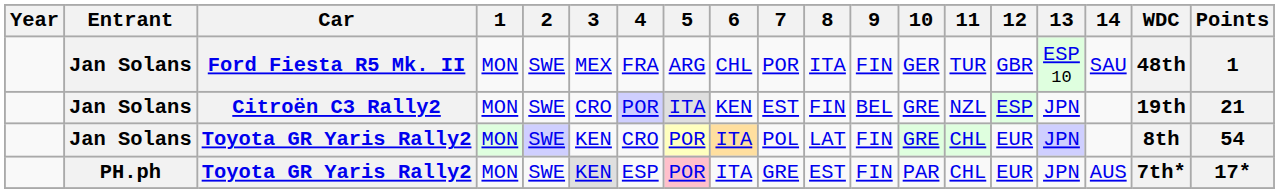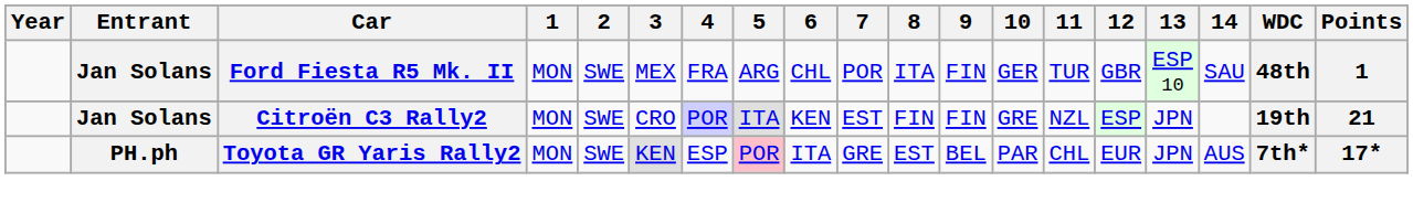Citroën C3 Rally2 | 9: BEL -> FIN
- row: Jan Solans | Toyota GR Yaris Rally2 | MON | SWE | KEN | CRO | POR | ITA | POL | LAT | FIN | GRE | CHL | EUR | JPN | 8th | 54
PH.ph / Toyota GR Yaris Rally2 | 9: FIN -> BEL
